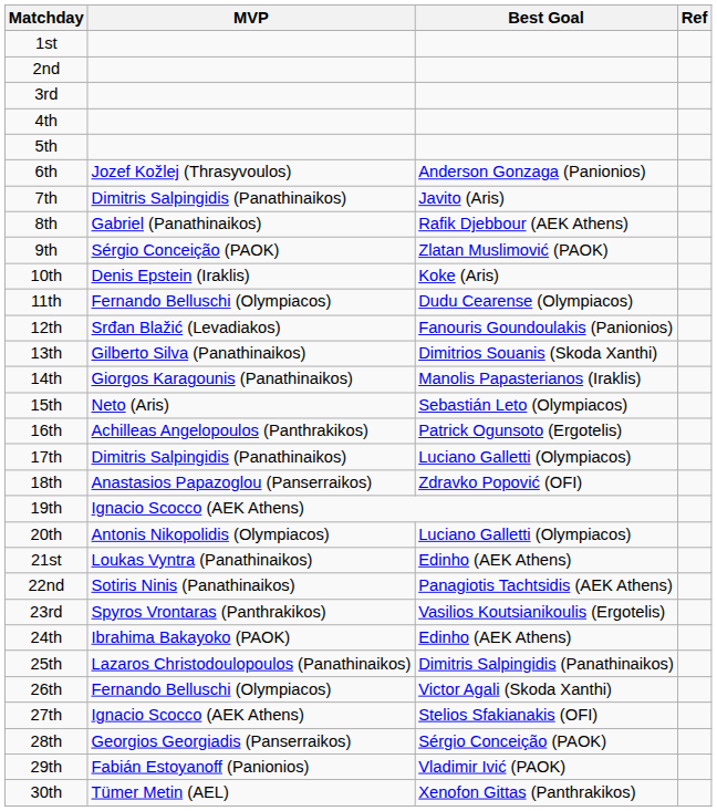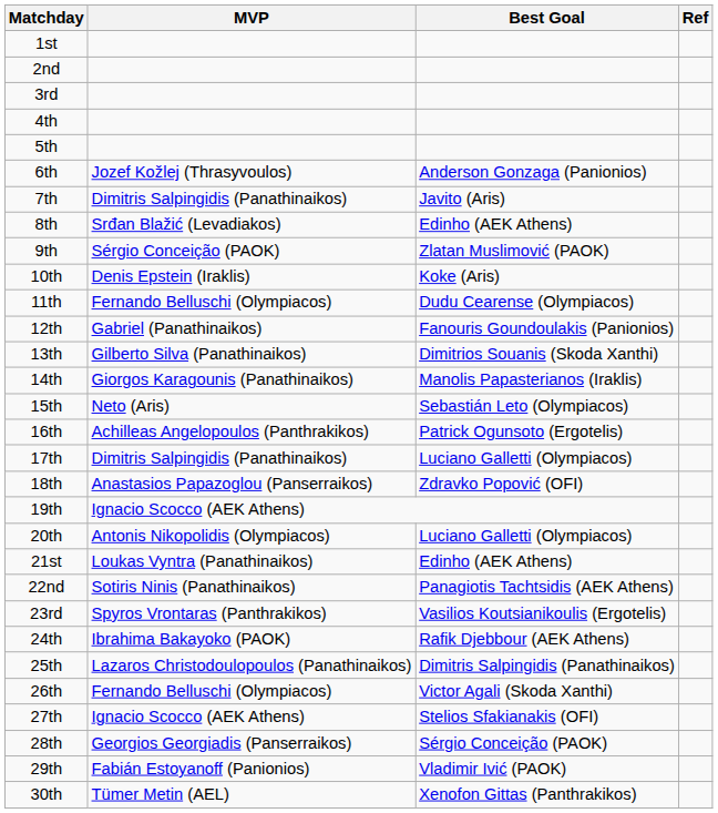8th | MVP: Gabriel (Panathinaikos) -> Srđan Blažić (Levadiakos)
8th | Best Goal: Rafik Djebbour (AEK Athens) -> Edinho (AEK Athens)
12th | MVP: Srđan Blažić (Levadiakos) -> Gabriel (Panathinaikos)
24th | Best Goal: Edinho (AEK Athens) -> Rafik Djebbour (AEK Athens)
